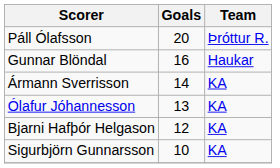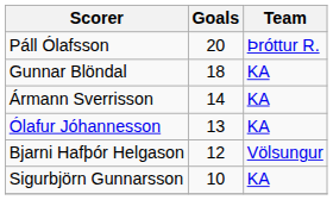Gunnar Blöndal | Goals: 16 -> 18
Gunnar Blöndal | Team: Haukar -> KA
Bjarni Hafþór Helgason | Team: KA -> Völsungur
